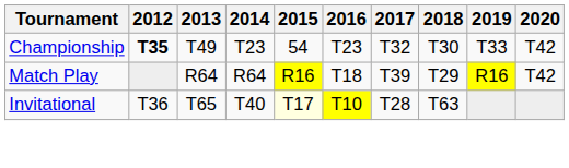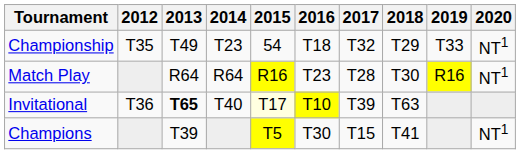Championship | 2012: bold -> normal
Championship | 2016: T23 -> T18
Championship | 2018: T30 -> T29
Championship | 2020: T42 -> NT1
Match Play | 2016: T18 -> T23
Match Play | 2017: T39 -> T28
Match Play | 2018: T29 -> T30
Match Play | 2020: T42 -> NT1
Invitational | 2013: normal -> bold
Invitational | 2017: T28 -> T39
+ row: Champions | T39 | T5 | T30 | T15 | T41 | NT1
